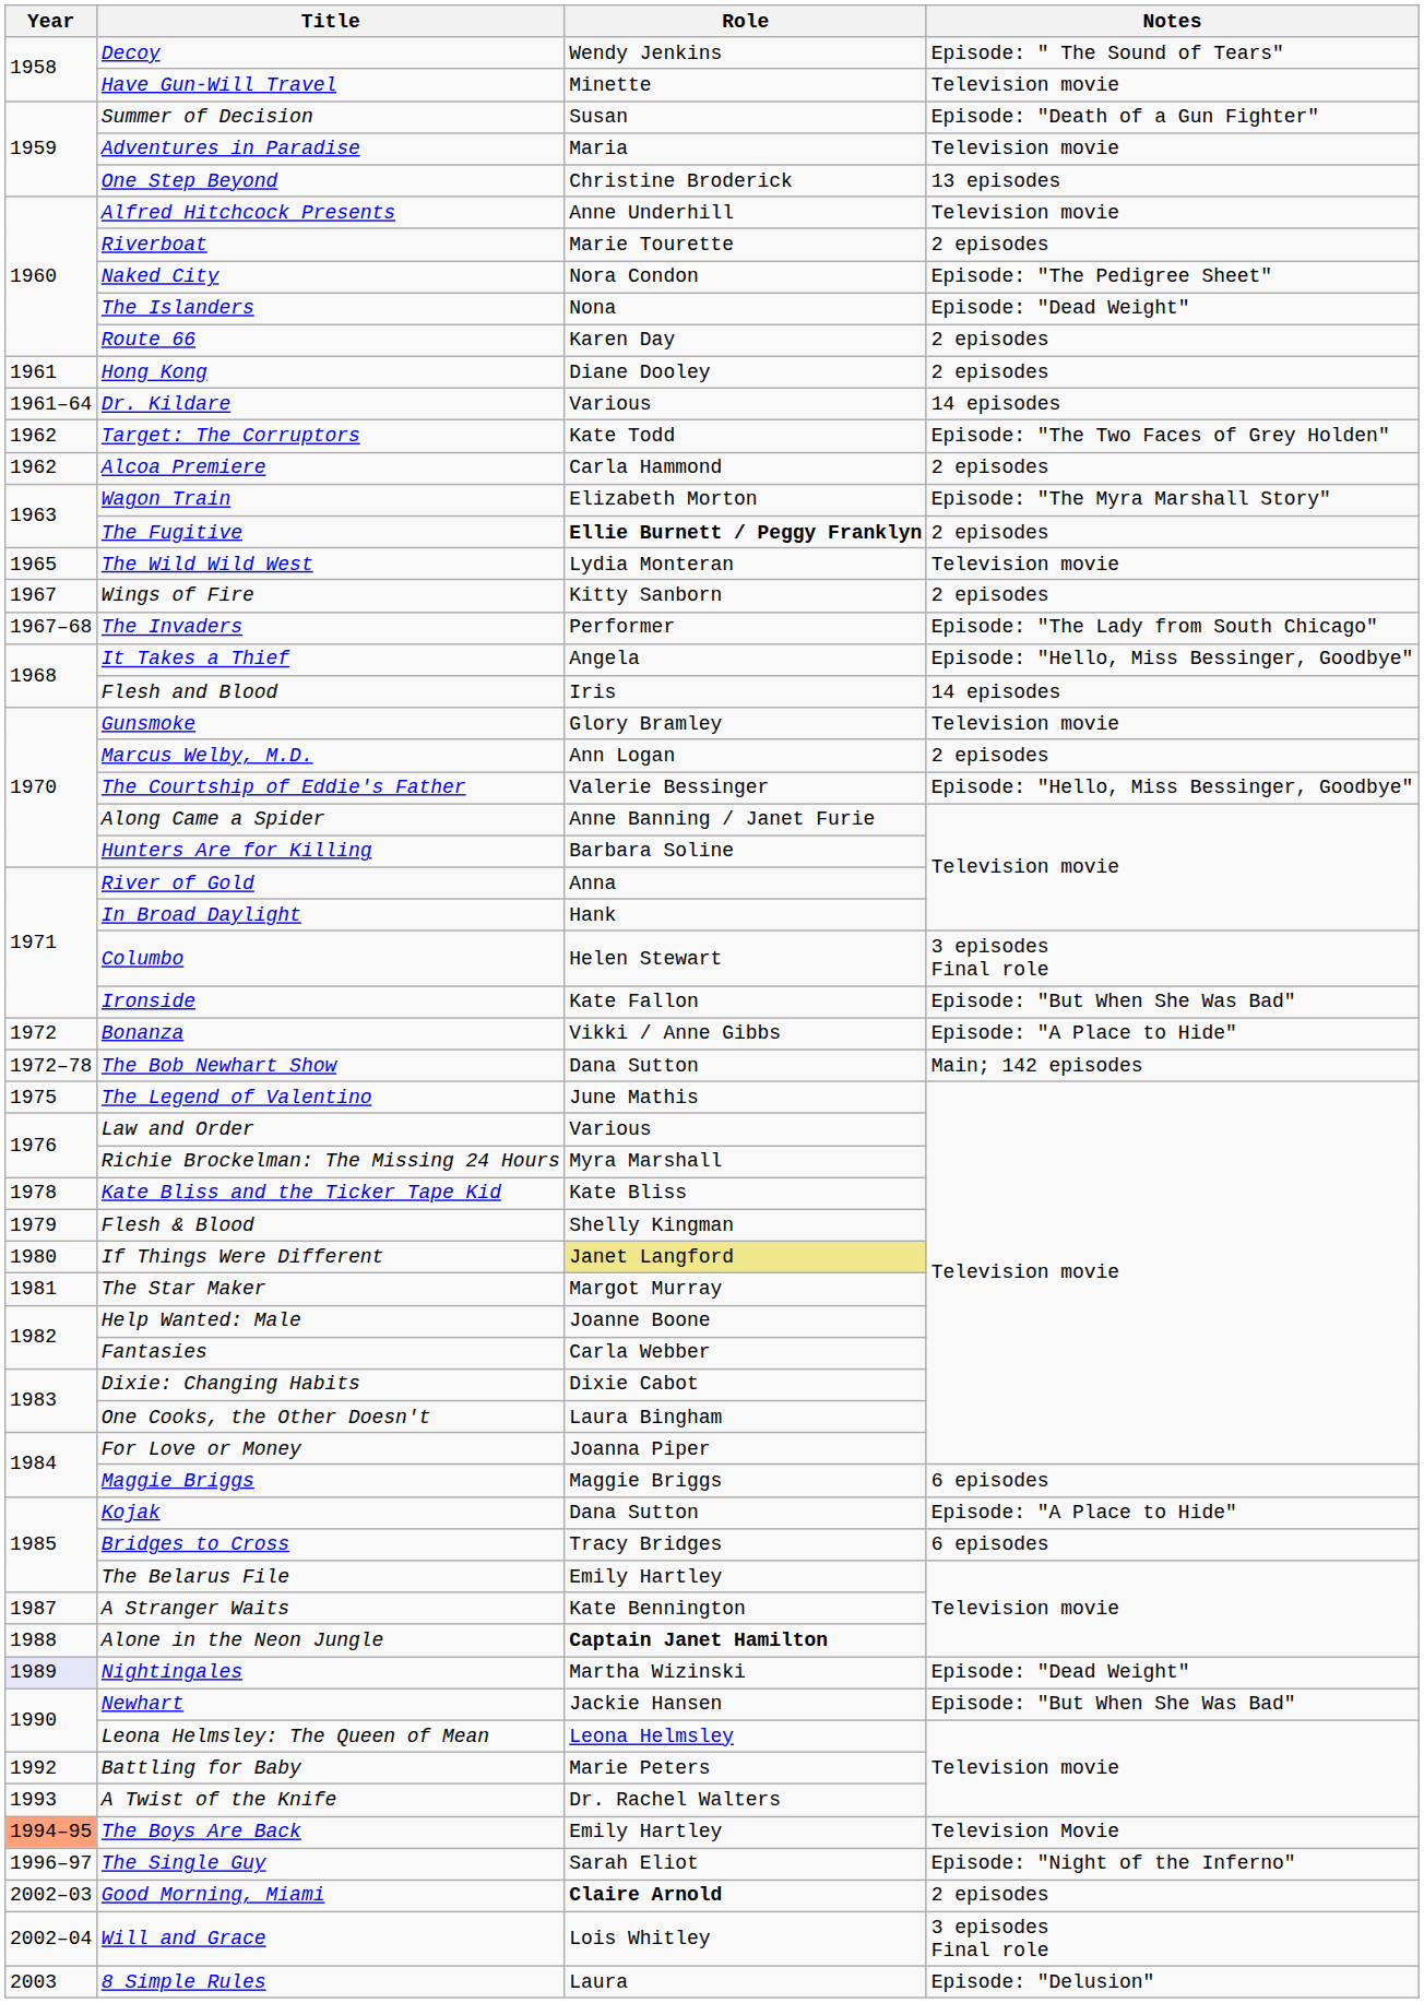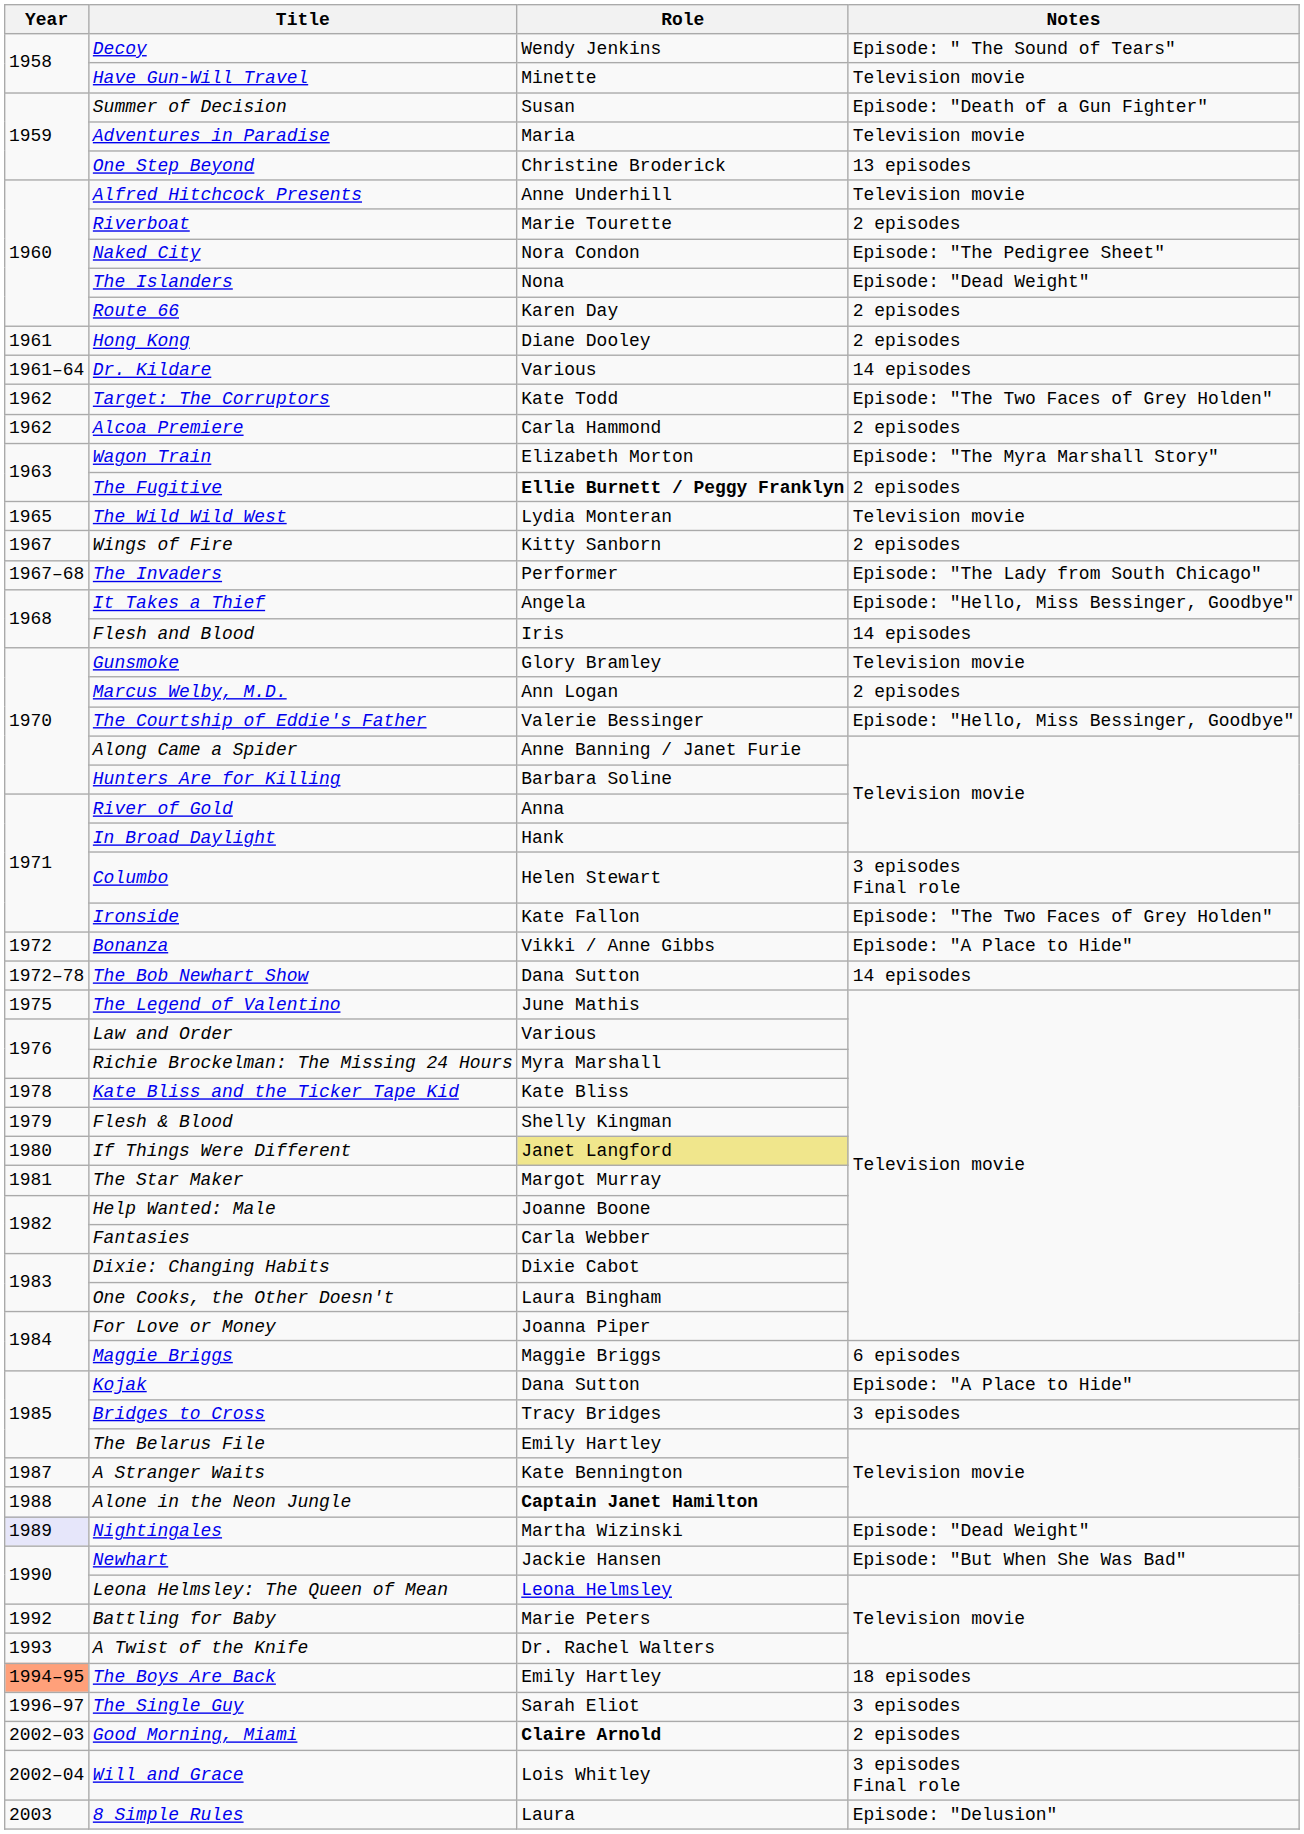Ironside | Notes: Episode: "But When She Was Bad" -> Episode: "The Two Faces of Grey Holden"
The Bob Newhart Show | Notes: Main; 142 episodes -> 14 episodes
Bridges to Cross | Notes: 6 episodes -> 3 episodes
The Boys Are Back | Notes: Television Movie -> 18 episodes
The Single Guy | Notes: Episode: "Night of the Inferno" -> 3 episodes
